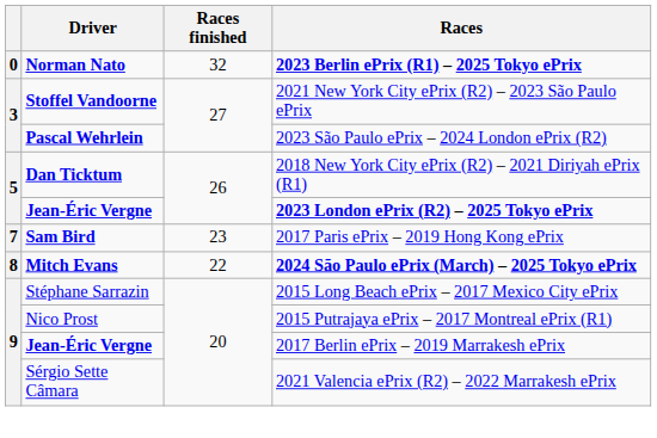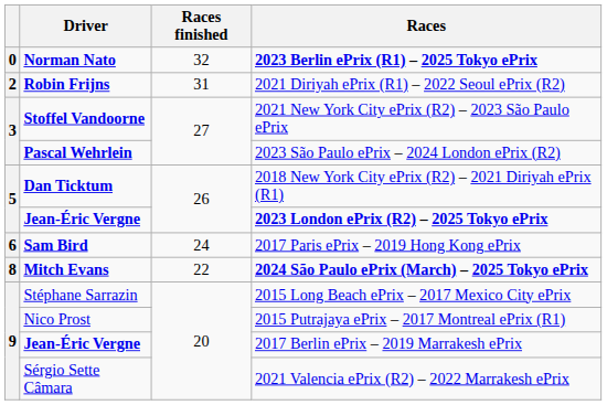+ row: 2 | Robin Frijns | 31 | 2021 Diriyah ePrix (R1) – 2022 Seoul ePrix (R2)
2017 Paris ePrix – 2019 Hong Kong ePrix | column 1: 7 -> 6
2017 Paris ePrix – 2019 Hong Kong ePrix | Races finished: 23 -> 24
